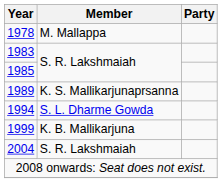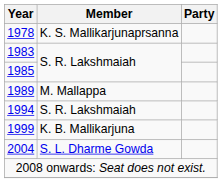1978 | Member: M. Mallappa -> K. S. Mallikarjunaprsanna
1989 | Member: K. S. Mallikarjunaprsanna -> M. Mallappa
1994 | Member: S. L. Dharme Gowda -> S. R. Lakshmaiah
2004 | Member: S. R. Lakshmaiah -> S. L. Dharme Gowda
